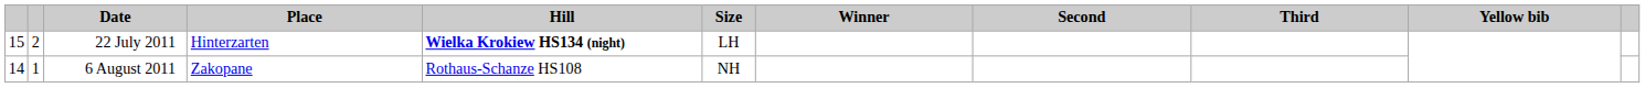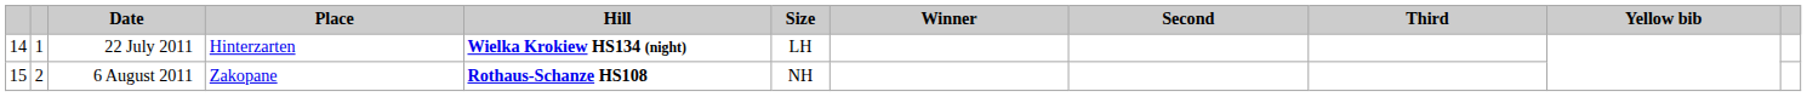22 July 2011 | column 1: 15 -> 14
22 July 2011 | column 2: 2 -> 1
6 August 2011 | column 1: 14 -> 15
6 August 2011 | column 2: 1 -> 2
6 August 2011 | Hill: normal -> bold
